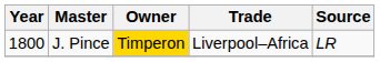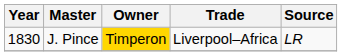J. Pince | Year: 1800 -> 1830
